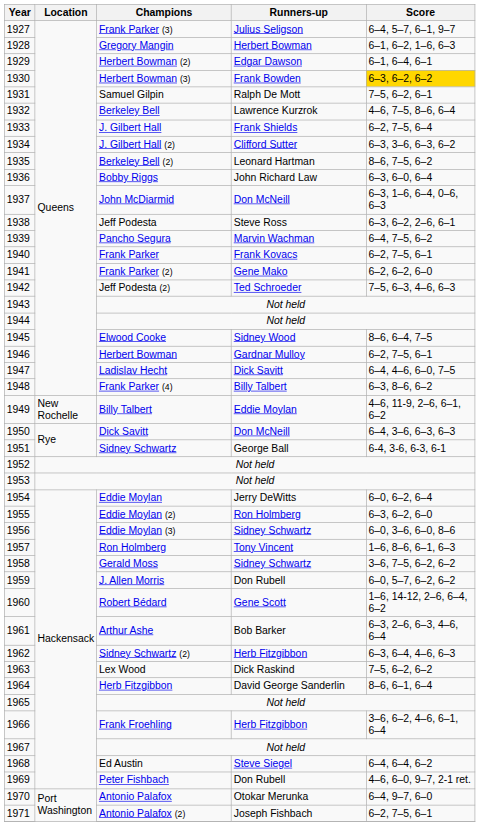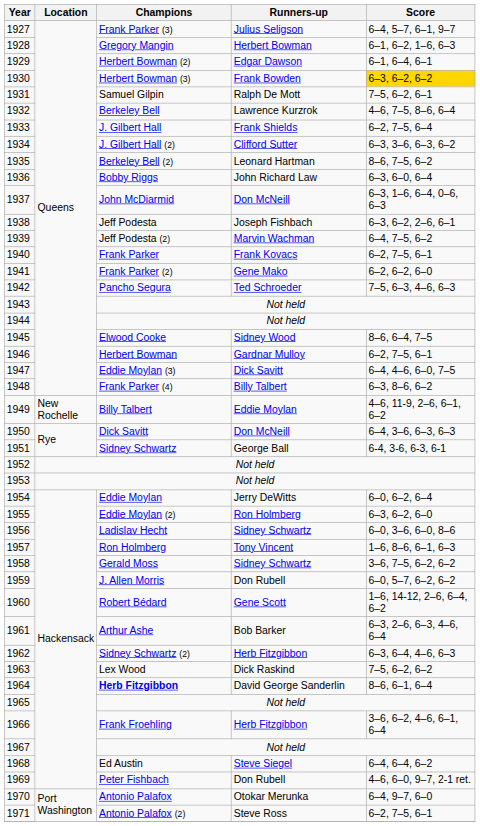1938 | Runners-up: Steve Ross -> Joseph Fishbach
1939 | Champions: Pancho Segura -> Jeff Podesta (2)
1942 | Champions: Jeff Podesta (2) -> Pancho Segura
1947 | Champions: Ladislav Hecht -> Eddie Moylan (3)
1956 | Champions: Eddie Moylan (3) -> Ladislav Hecht
1964 | Champions: normal -> bold
1971 | Runners-up: Joseph Fishbach -> Steve Ross
